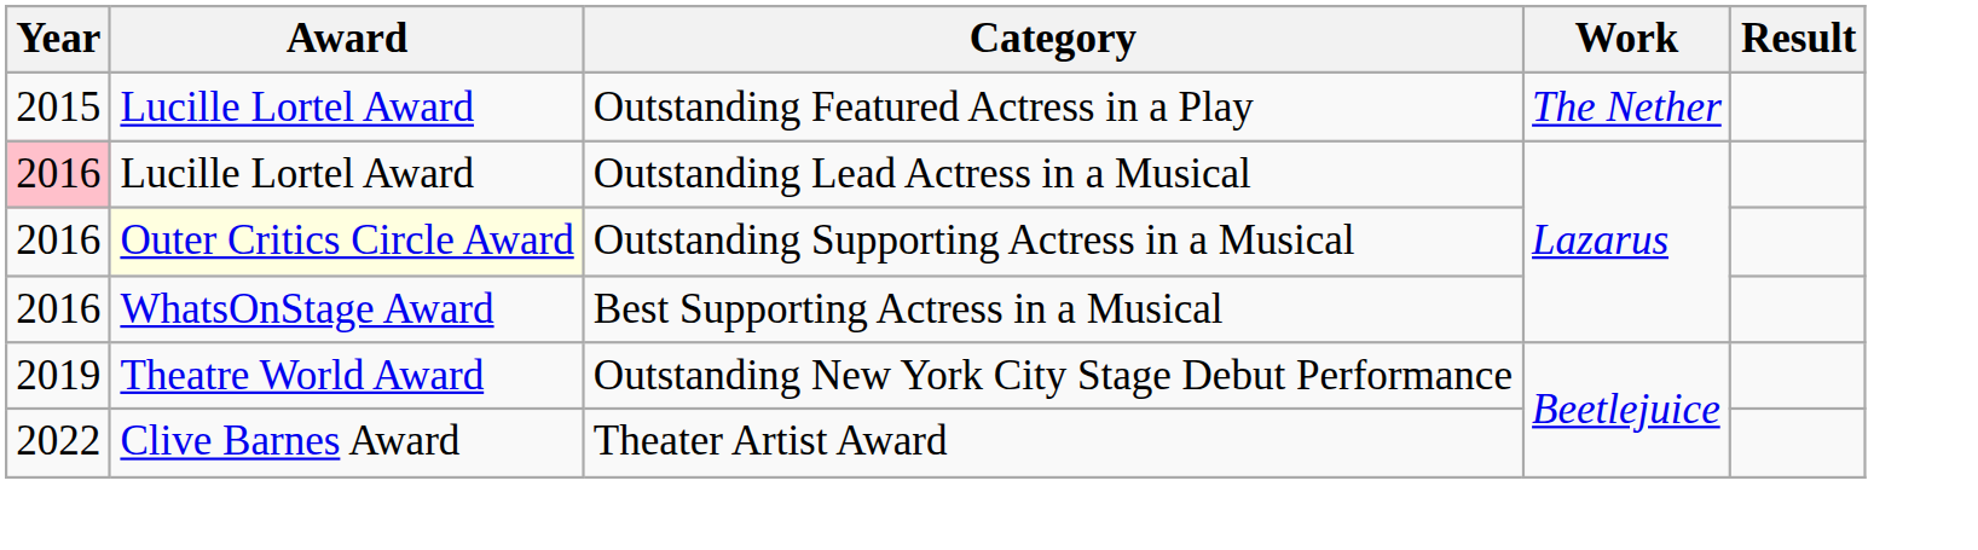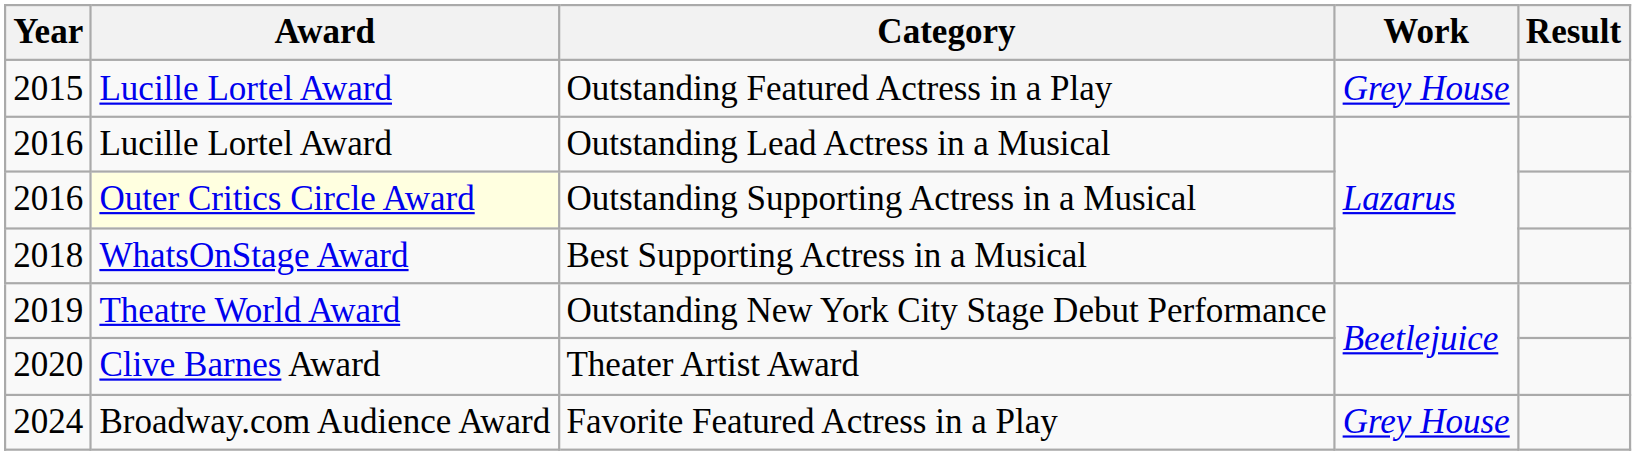Outstanding Featured Actress in a Play | Work: The Nether -> Grey House
Outstanding Lead Actress in a Musical | Year: pink background -> no background
Best Supporting Actress in a Musical | Year: 2016 -> 2018
Theater Artist Award | Year: 2022 -> 2020
+ row: 2024 | Broadway.com Audience Award | Favorite Featured Actress in a Play | Grey House
